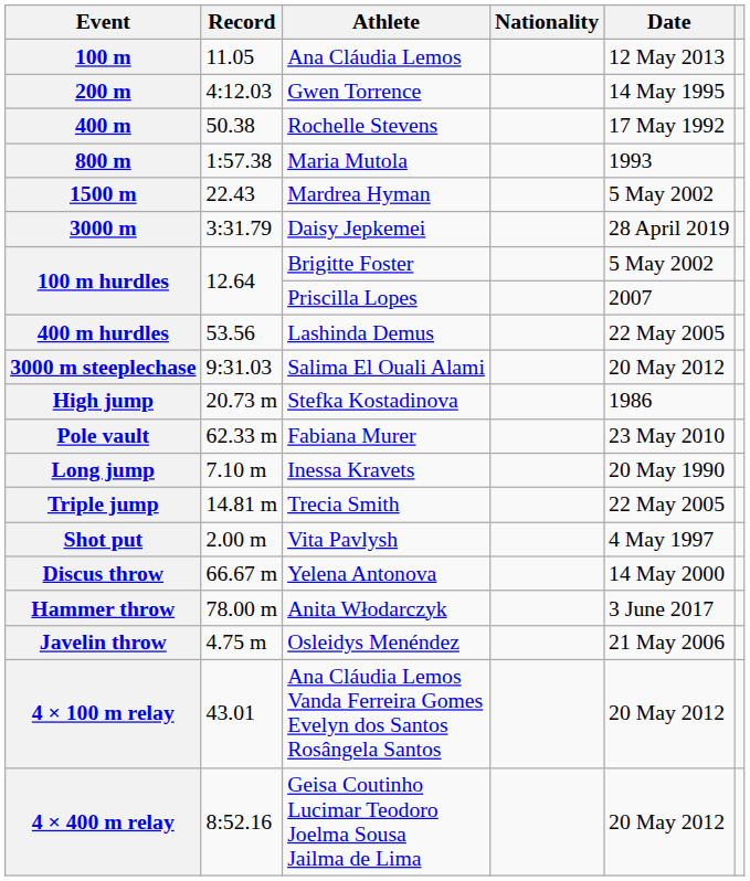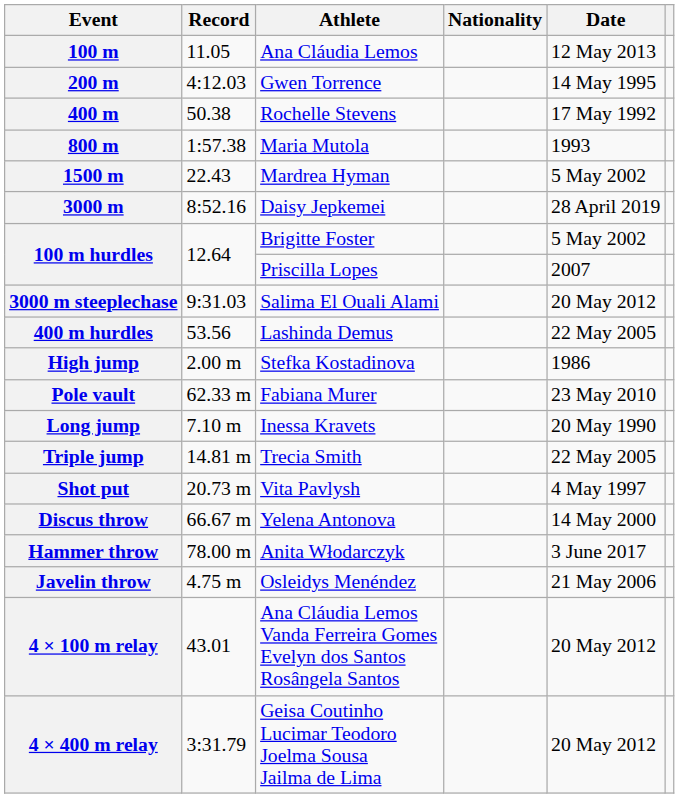3000 m | Record: 3:31.79 -> 8:52.16
rows swapped: 400 m hurdles <-> 3000 m steeplechase
High jump | Record: 20.73 m -> 2.00 m
Shot put | Record: 2.00 m -> 20.73 m
4 × 400 m relay | Record: 8:52.16 -> 3:31.79
